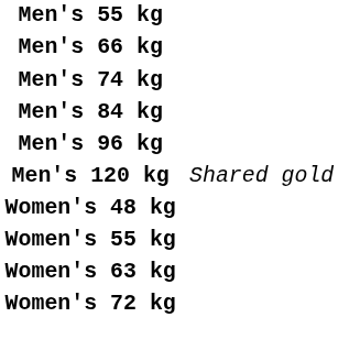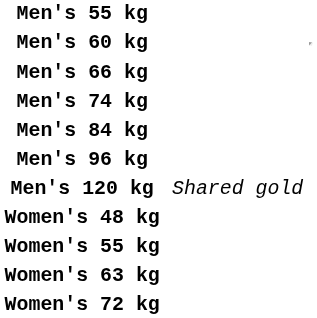+ row: Men's 60 kg
